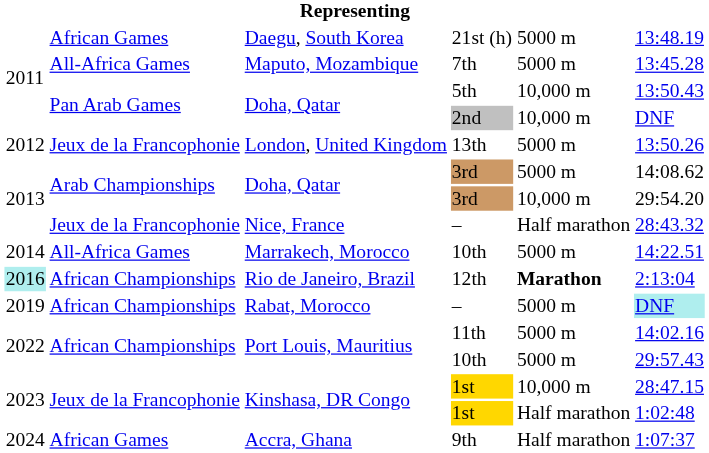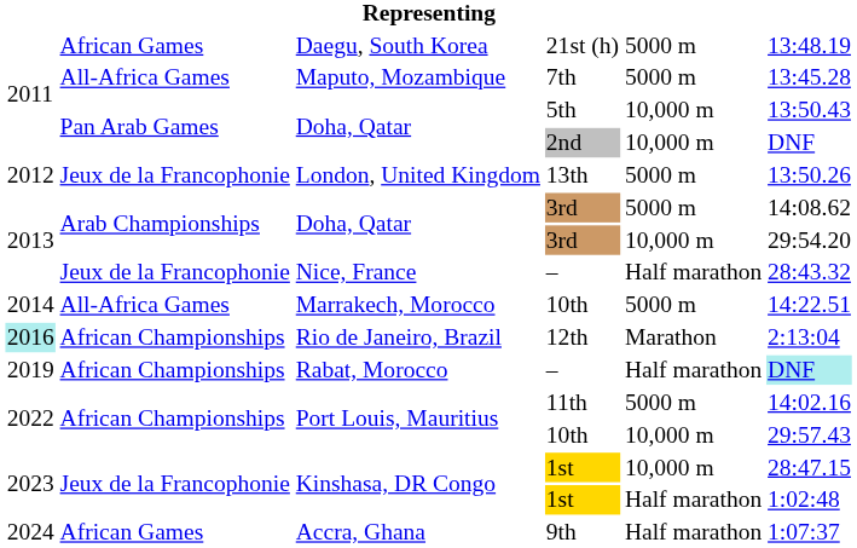12th | column 5: bold -> normal
Rabat, Morocco / – | column 5: 5000 m -> Half marathon
Port Louis, Mauritius / 10th | column 5: 5000 m -> 10,000 m
